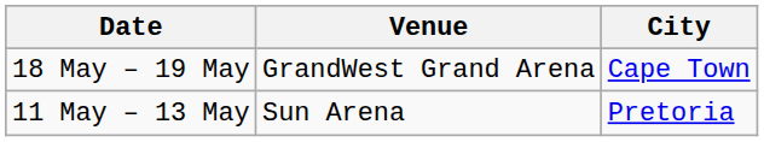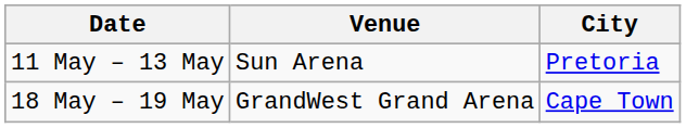rows swapped: 11 May – 13 May <-> 18 May – 19 May
